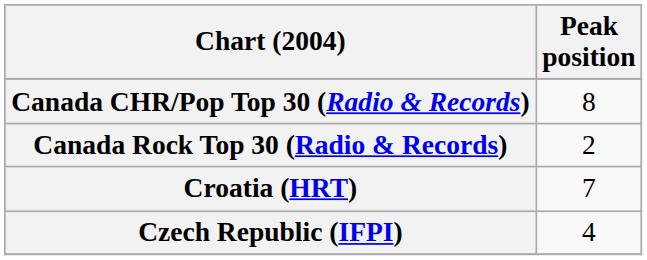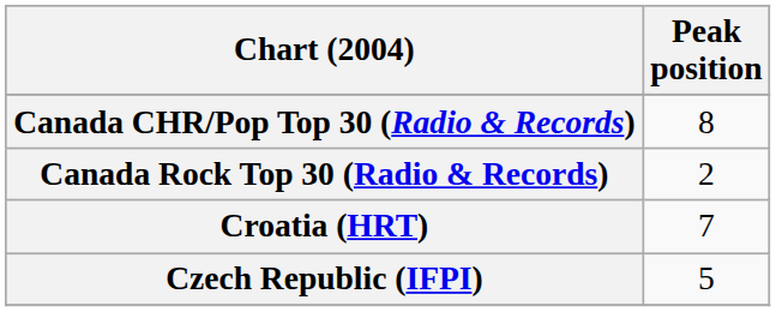Czech Republic (IFPI) | Peak position: 4 -> 5
